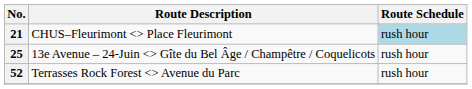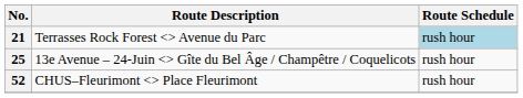21 | Route Description: CHUS–Fleurimont <> Place Fleurimont -> Terrasses Rock Forest <> Avenue du Parc
52 | Route Description: Terrasses Rock Forest <> Avenue du Parc -> CHUS–Fleurimont <> Place Fleurimont
